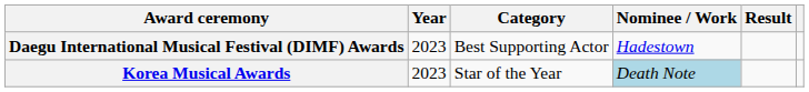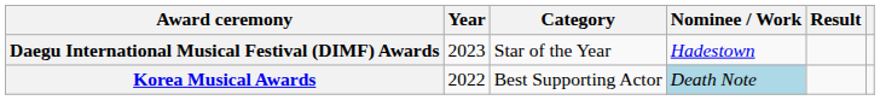Daegu International Musical Festival (DIMF) Awards | Category: Best Supporting Actor -> Star of the Year
Korea Musical Awards | Year: 2023 -> 2022
Korea Musical Awards | Category: Star of the Year -> Best Supporting Actor
